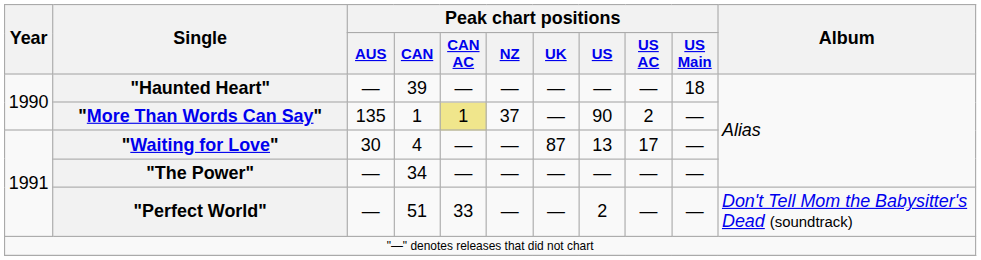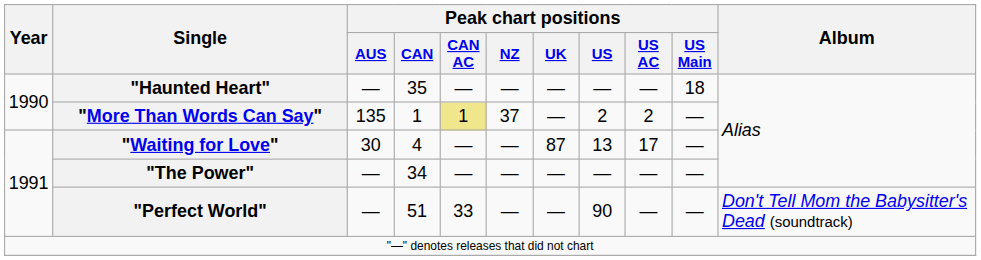"Haunted Heart" | Peak chart positions / CAN: 39 -> 35
"More Than Words Can Say" | Peak chart positions / US: 90 -> 2
"Perfect World" | Peak chart positions / US: 2 -> 90
